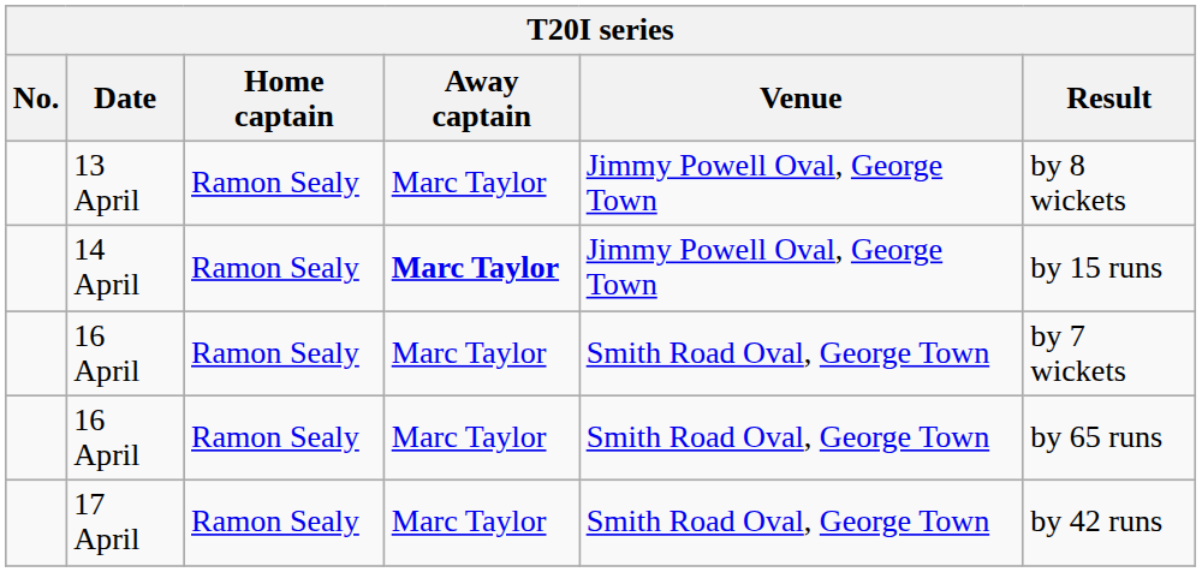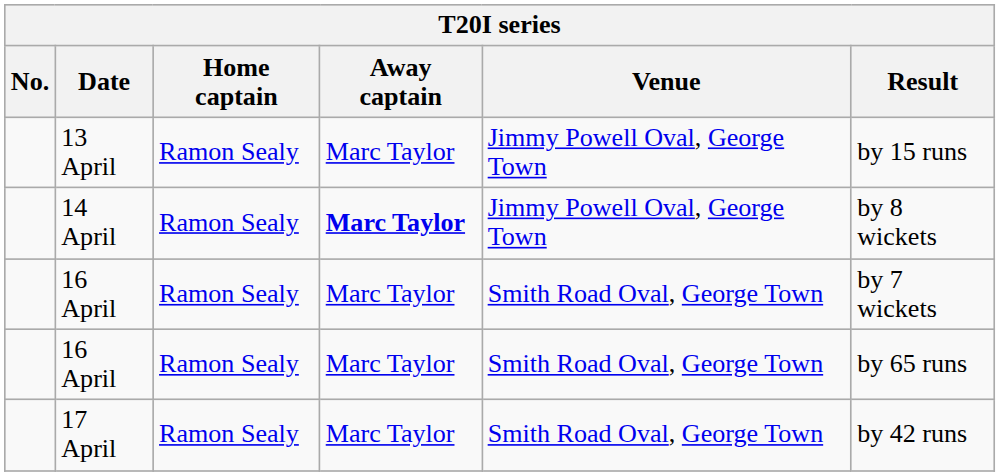13 April | Result: by 8 wickets -> by 15 runs
14 April | Result: by 15 runs -> by 8 wickets
